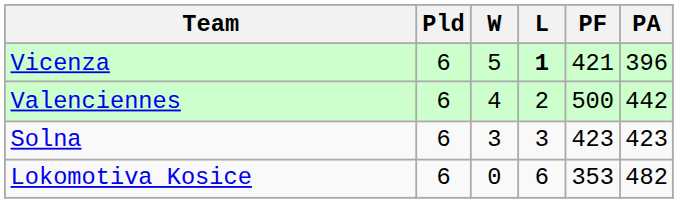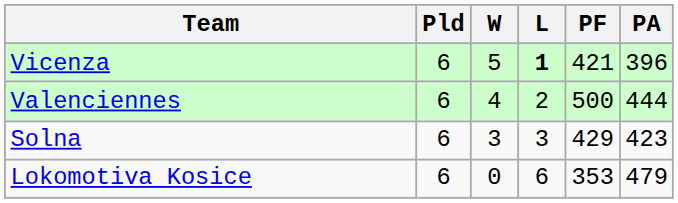Valenciennes | PA: 442 -> 444
Solna | PF: 423 -> 429
Lokomotiva Kosice | PA: 482 -> 479
